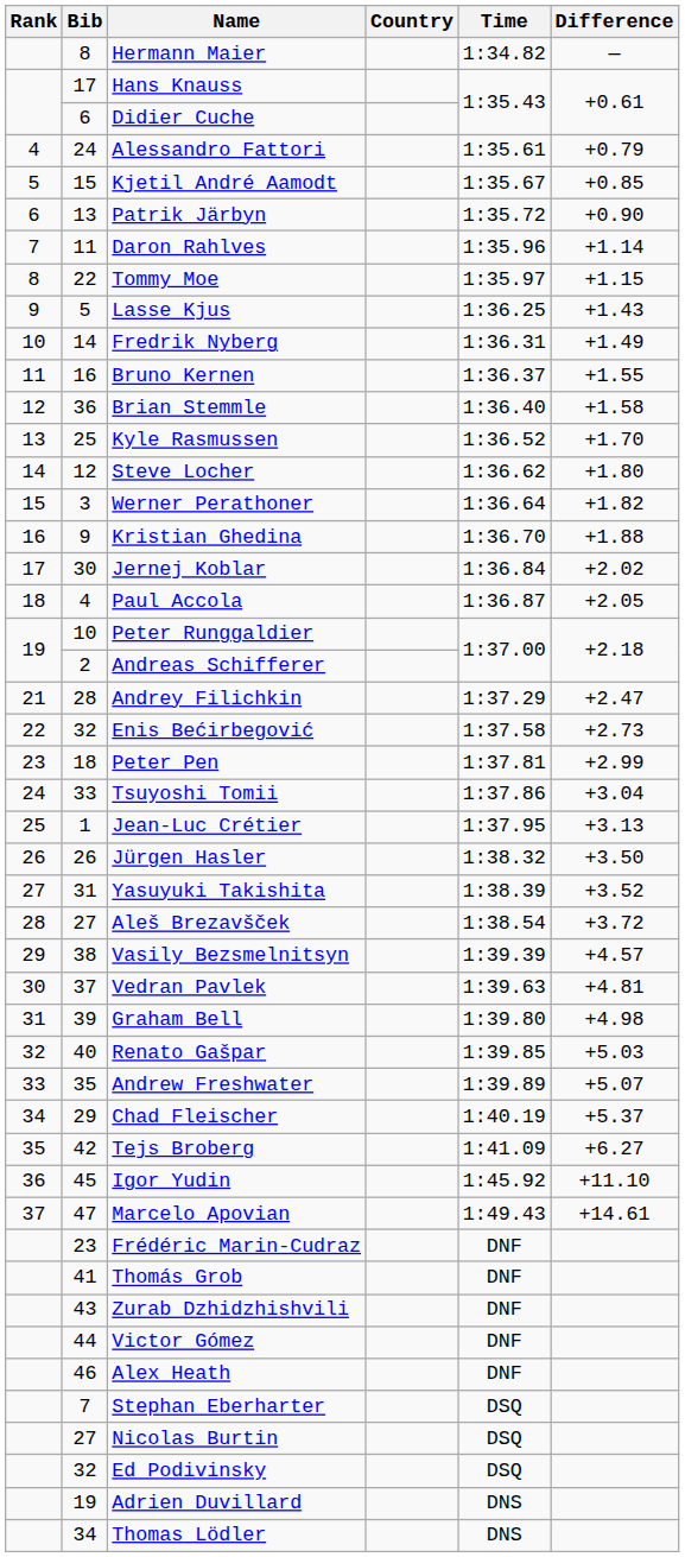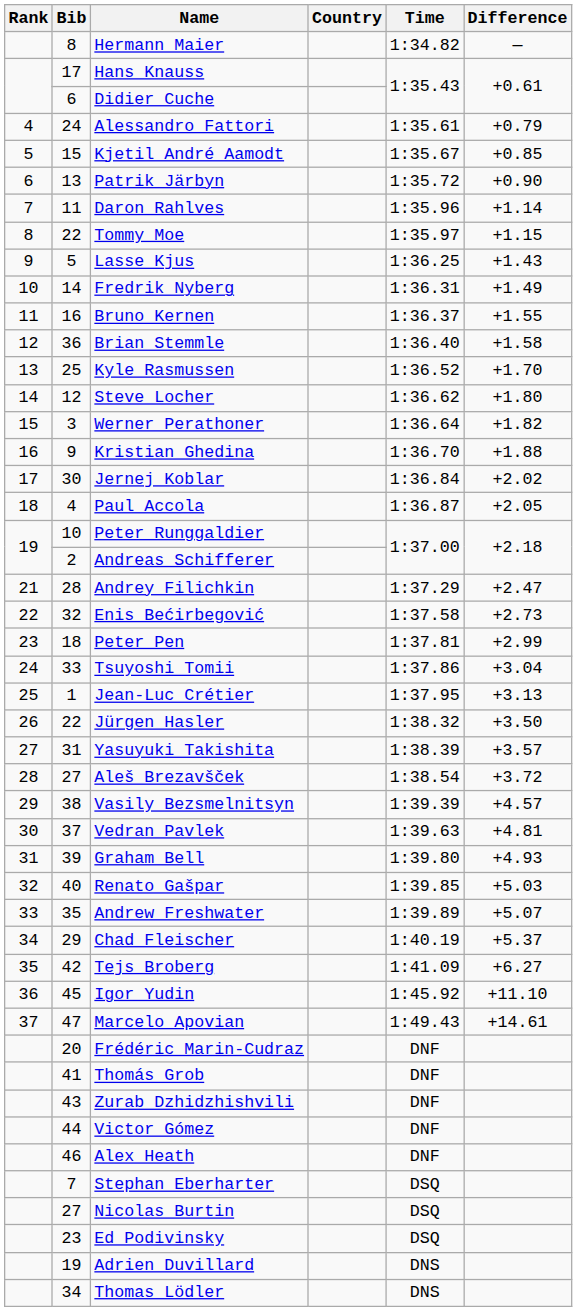Jürgen Hasler | Bib: 26 -> 22
Yasuyuki Takishita | Difference: +3.52 -> +3.57
Graham Bell | Difference: +4.98 -> +4.93
Frédéric Marin-Cudraz | Bib: 23 -> 20
Ed Podivinsky | Bib: 32 -> 23
